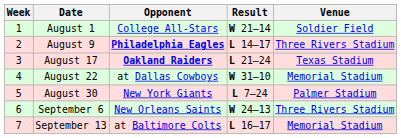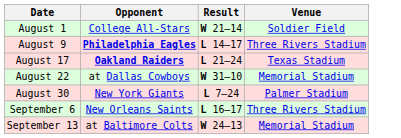- column: Week | 1 | 2 | 3 | 4 | 5 | 6 | 7
September 6 | Result: W 24–13 -> L 16–17
September 13 | Result: L 16–17 -> W 24–13
